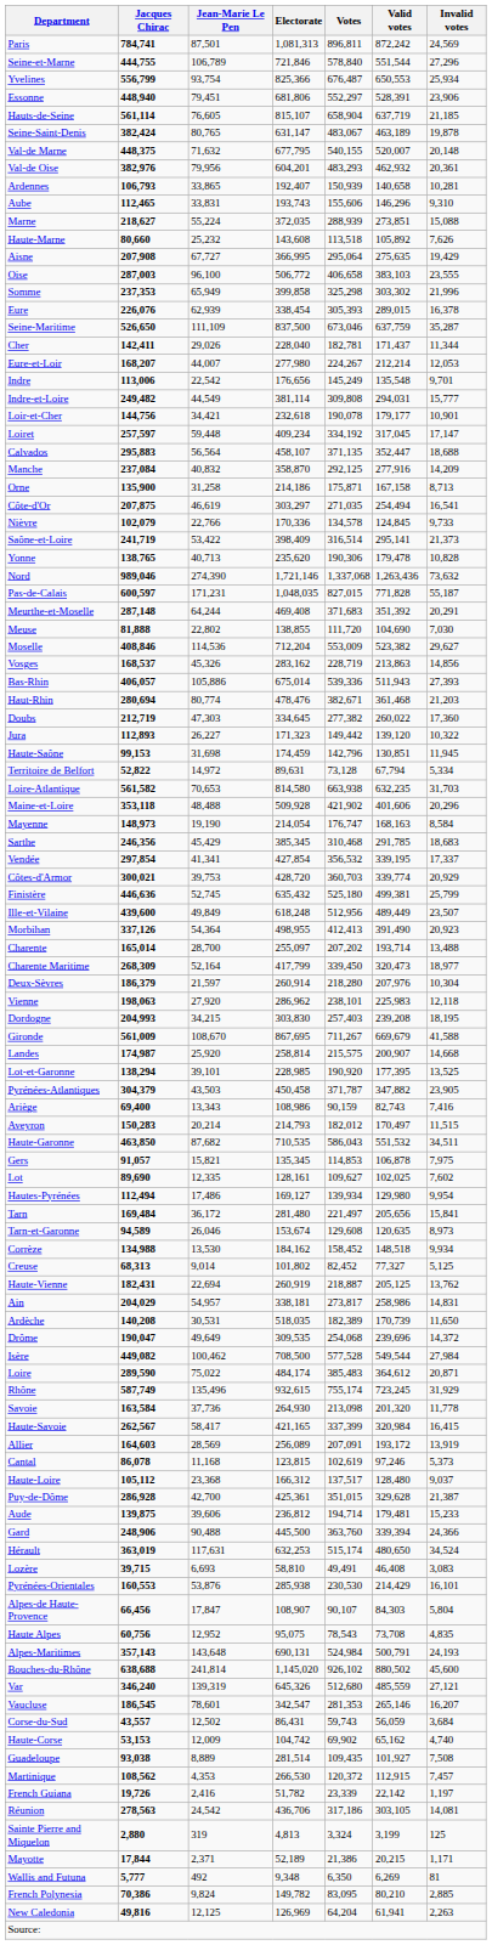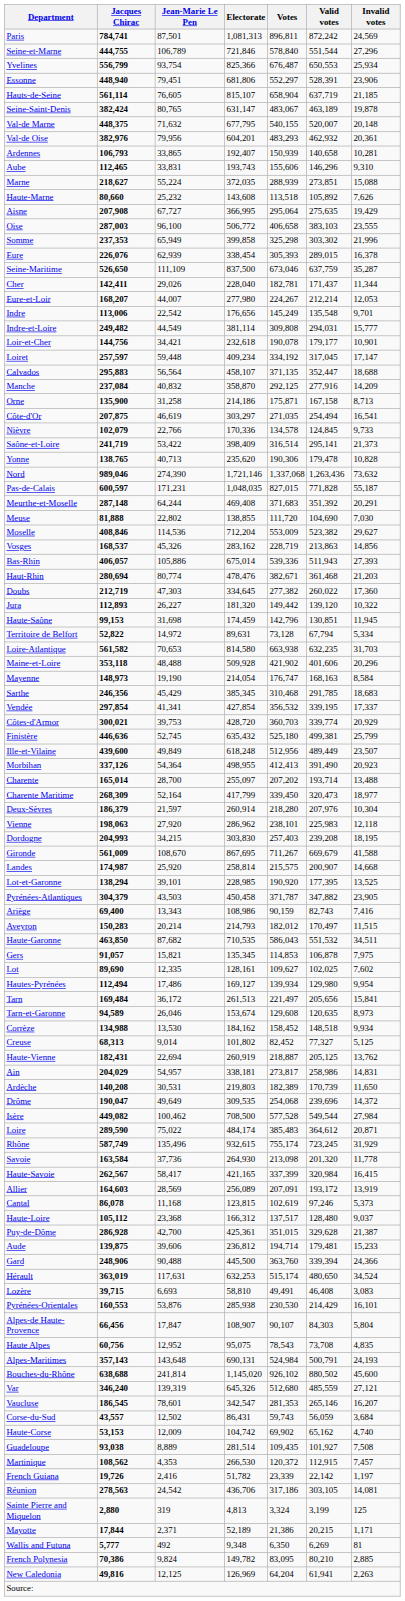Jura | Electorate: 171,323 -> 181,320
Tarn | Electorate: 281,480 -> 261,513
Ardèche | Electorate: 518,035 -> 219,803
